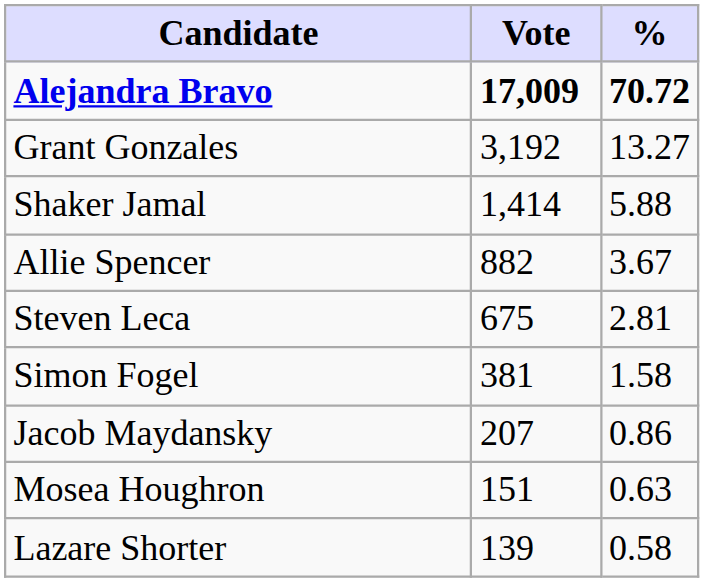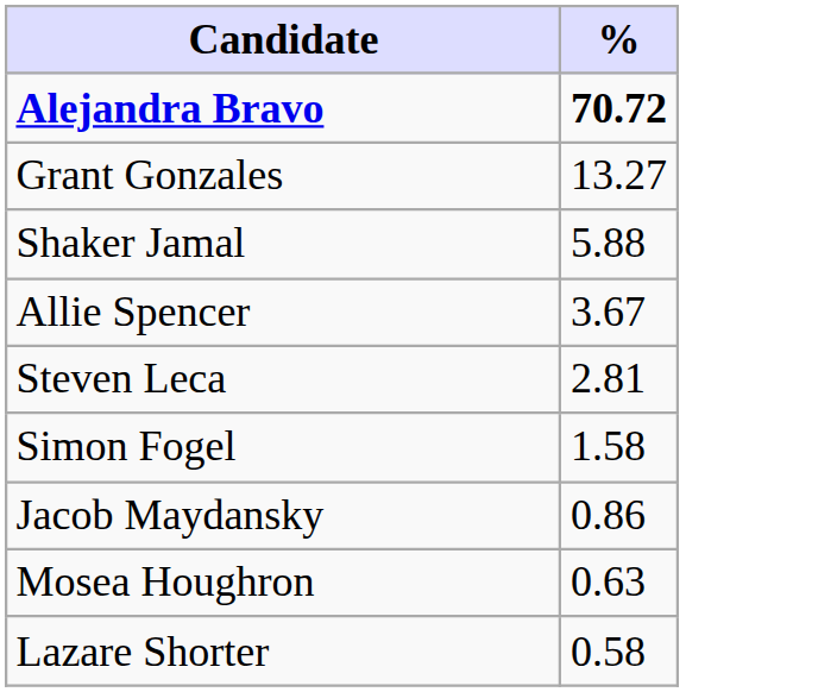- column: Vote | 17,009 | 3,192 | 1,414 | 882 | 675 | 381 | 207 | 151 | 139
